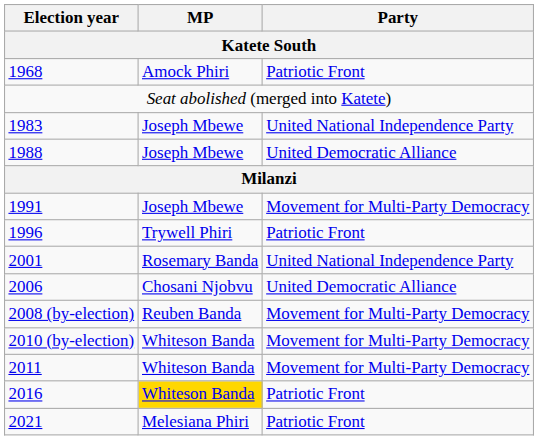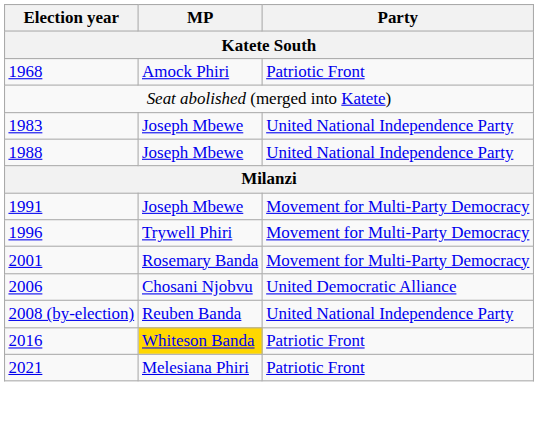1988 | Party: United Democratic Alliance -> United National Independence Party
1996 | Party: Patriotic Front -> Movement for Multi-Party Democracy
2001 | Party: United National Independence Party -> Movement for Multi-Party Democracy
2008 (by-election) | Party: Movement for Multi-Party Democracy -> United National Independence Party
- row: 2010 (by-election) | Whiteson Banda | Movement for Multi-Party Democracy
- row: 2011 | Whiteson Banda | Movement for Multi-Party Democracy
